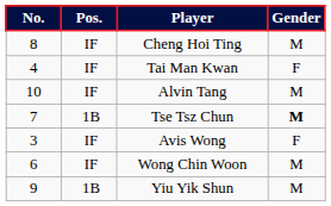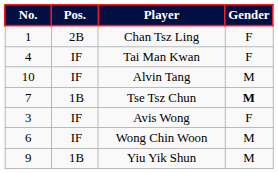+ row: 1 | 2B | Chan Tsz Ling | F
- row: 8 | IF | Cheng Hoi Ting | M
